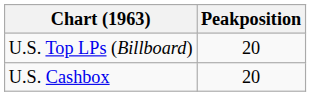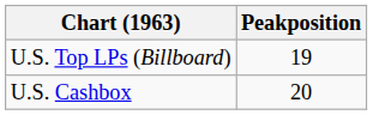U.S. Top LPs (Billboard) | Peakposition: 20 -> 19
